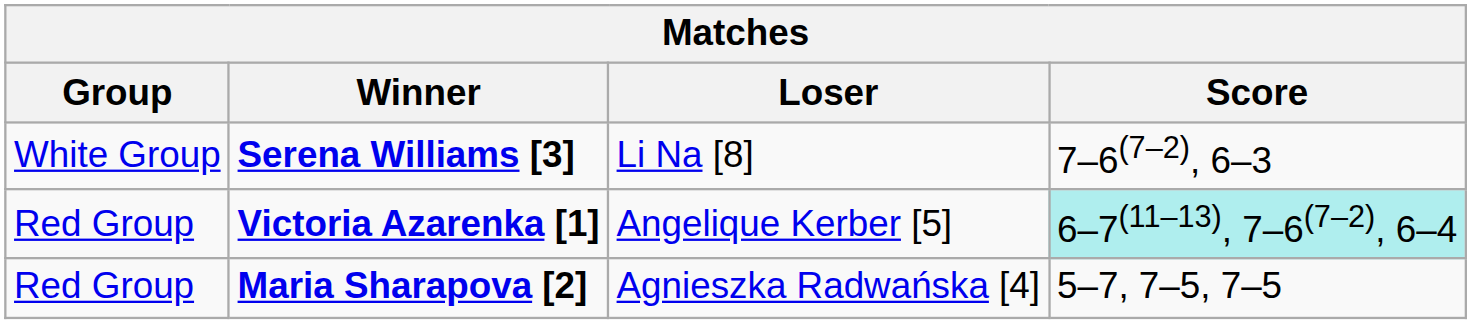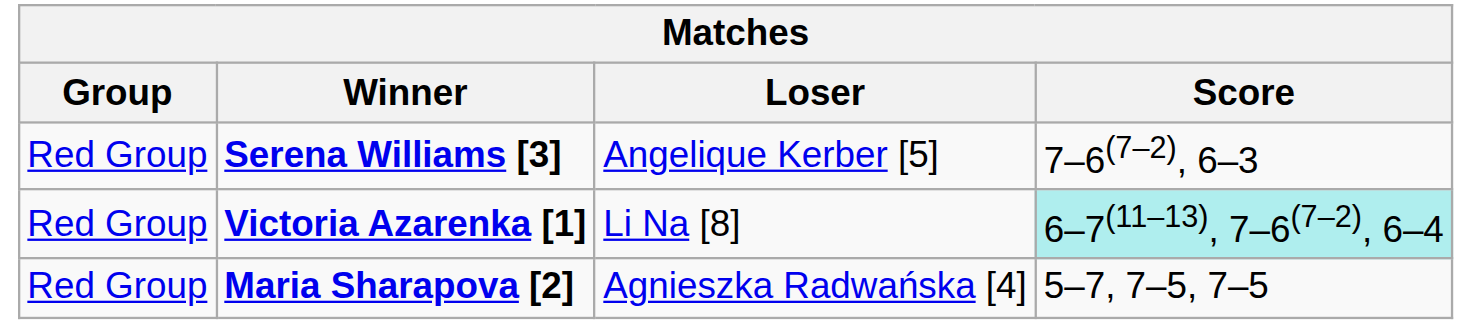Serena Williams [3] | Group: White Group -> Red Group
Serena Williams [3] | Loser: Li Na [8] -> Angelique Kerber [5]
Victoria Azarenka [1] | Loser: Angelique Kerber [5] -> Li Na [8]
